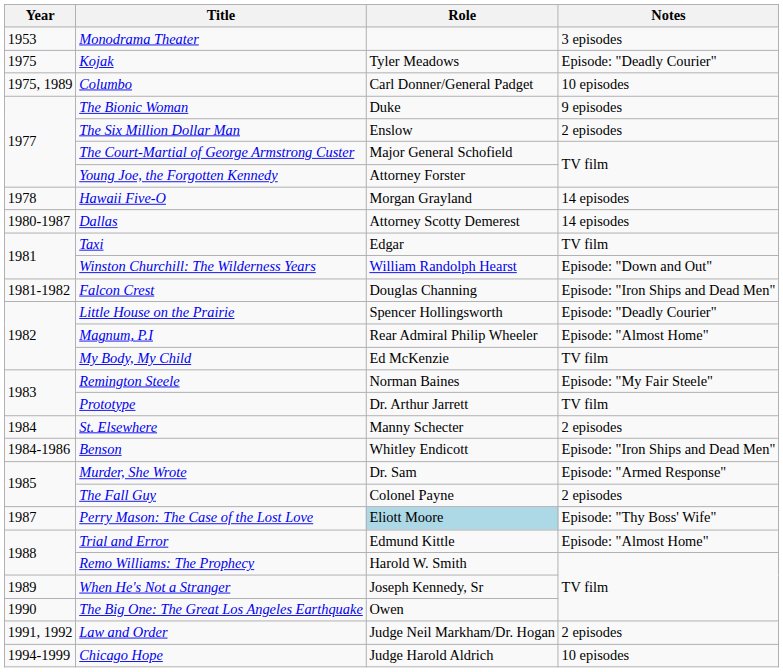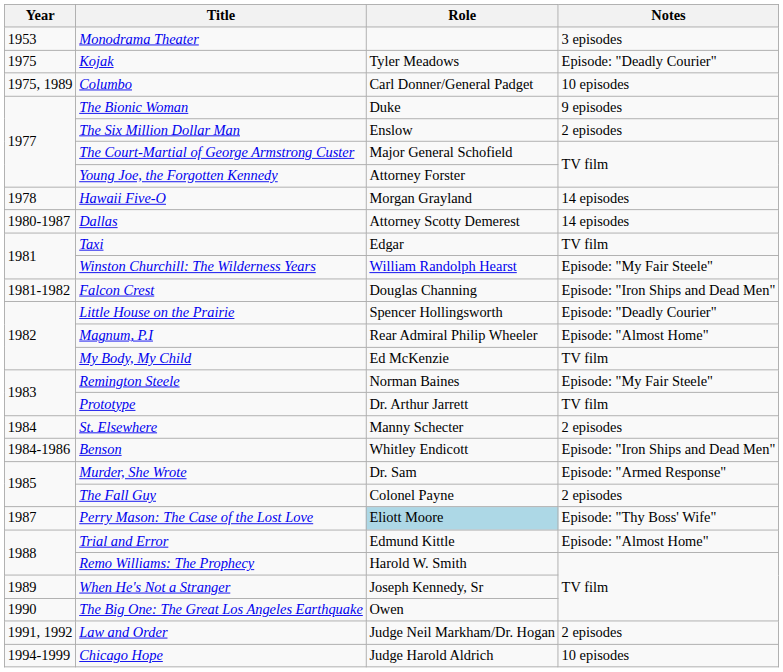Winston Churchill: The Wilderness Years | Notes: Episode: "Down and Out" -> Episode: "My Fair Steele"
